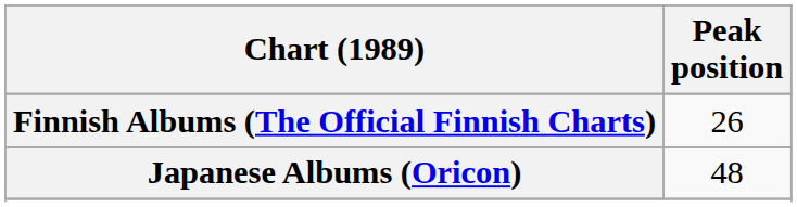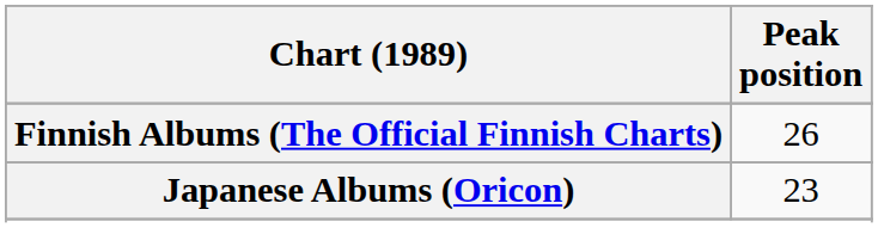Japanese Albums (Oricon) | Peak position: 48 -> 23
